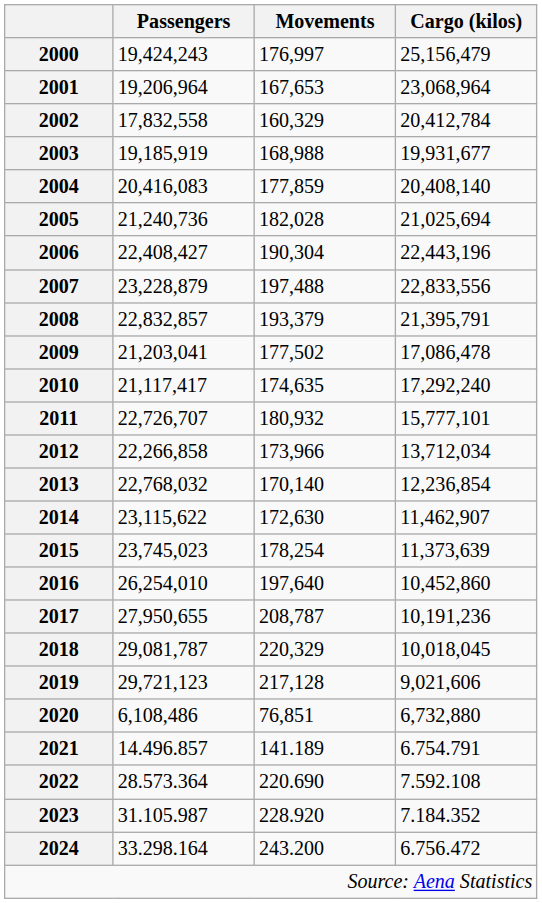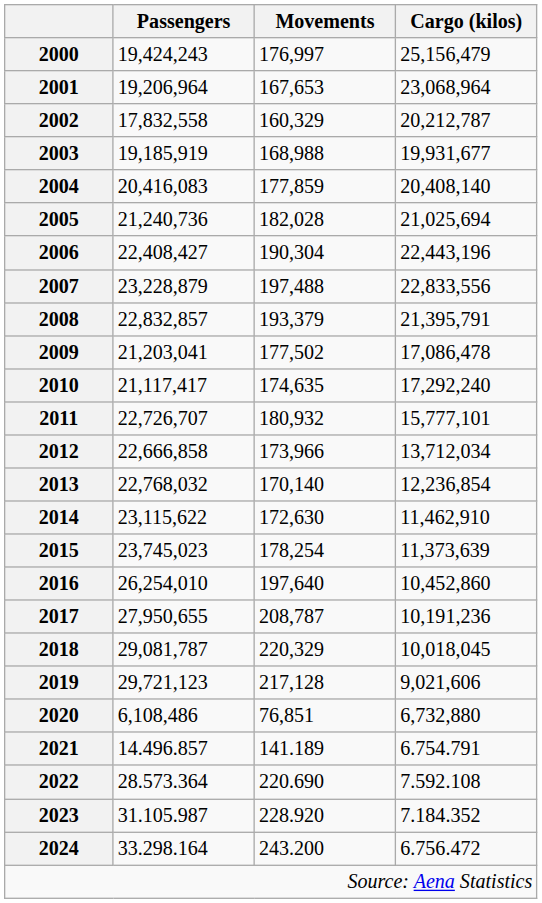2002 | Cargo (kilos): 20,412,784 -> 20,212,787
2012 | Passengers: 22,266,858 -> 22,666,858
2014 | Cargo (kilos): 11,462,907 -> 11,462,910
